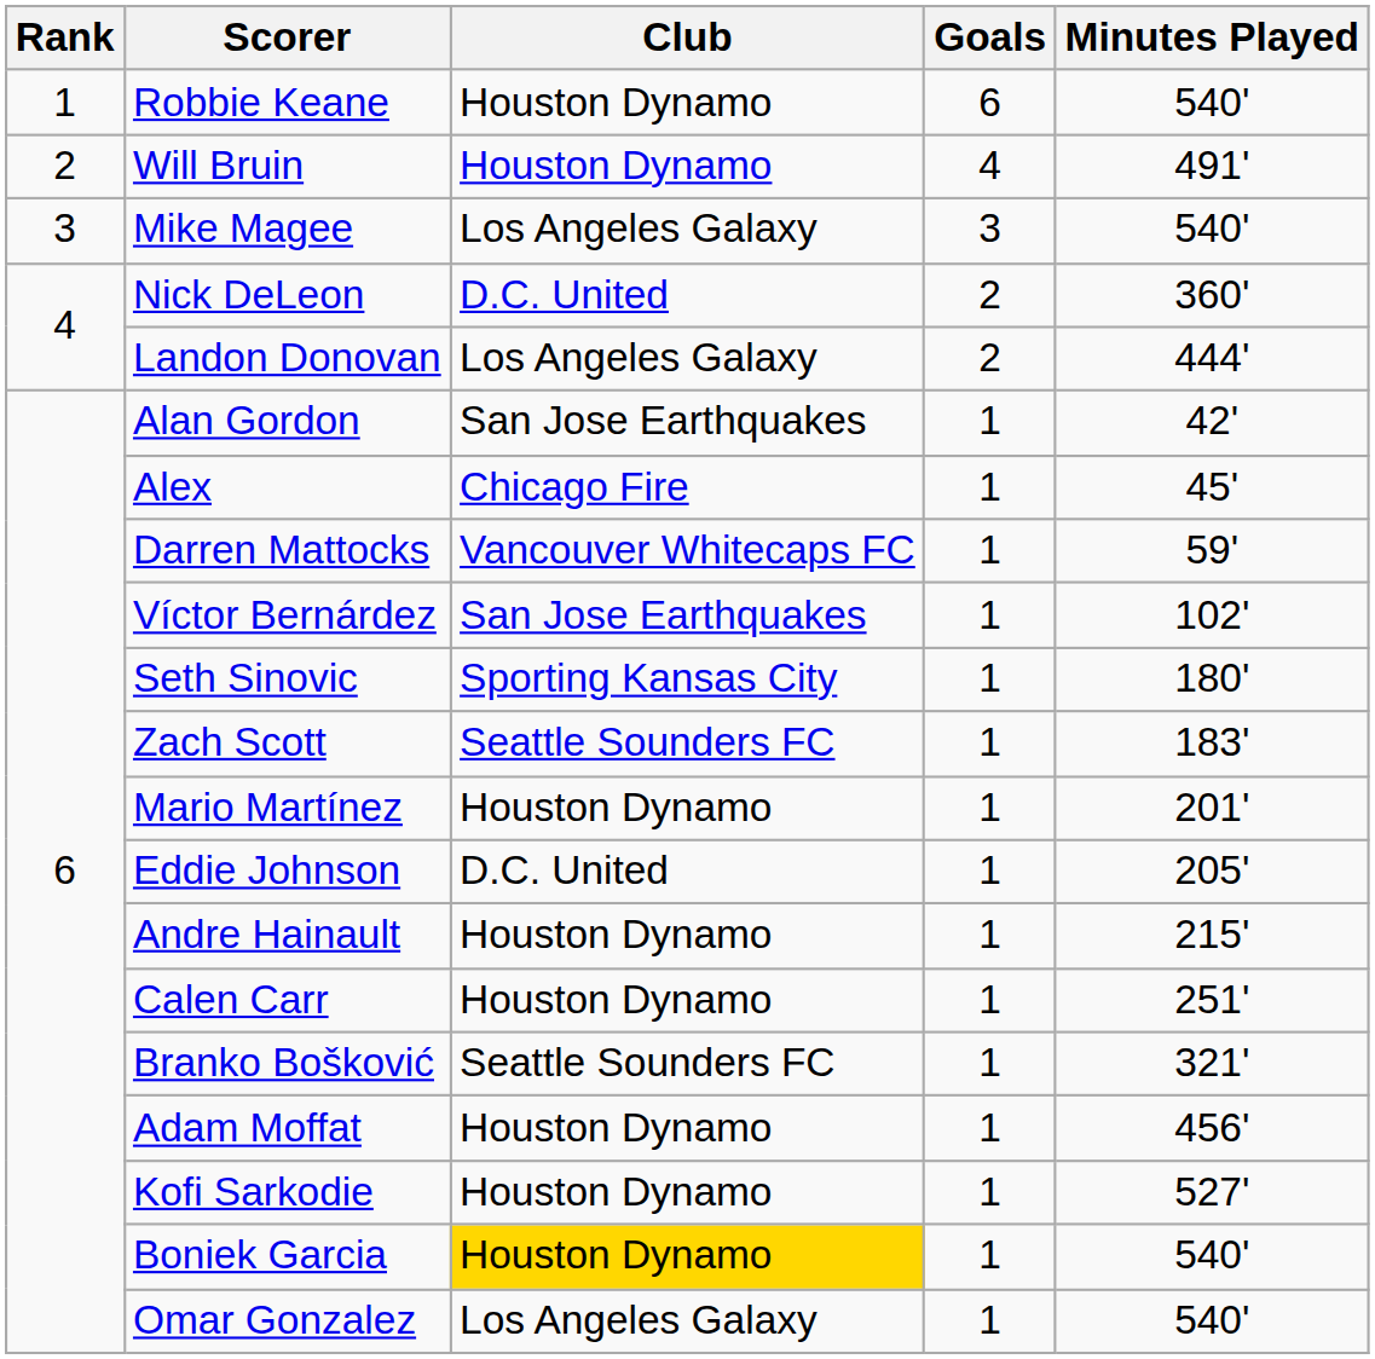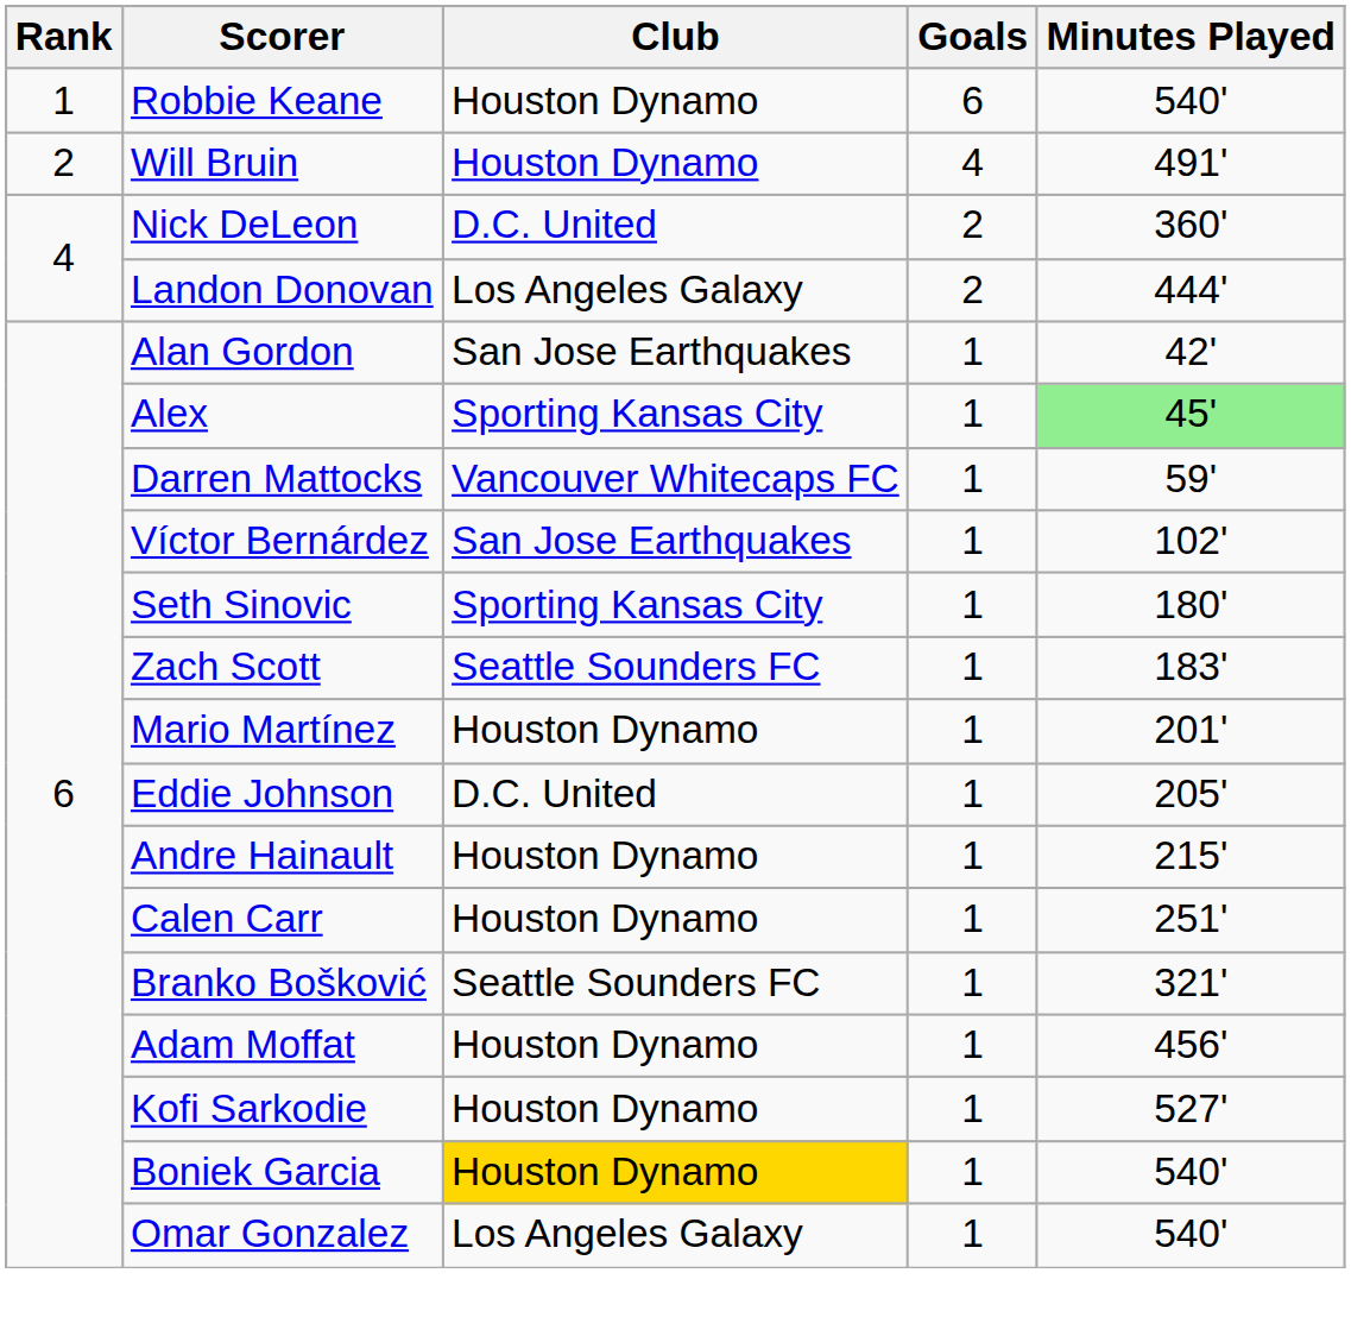- row: 3 | Mike Magee | Los Angeles Galaxy | 3 | 540'
Alex | Club: Chicago Fire -> Sporting Kansas City
Alex | Minutes Played: no background -> lightgreen background
